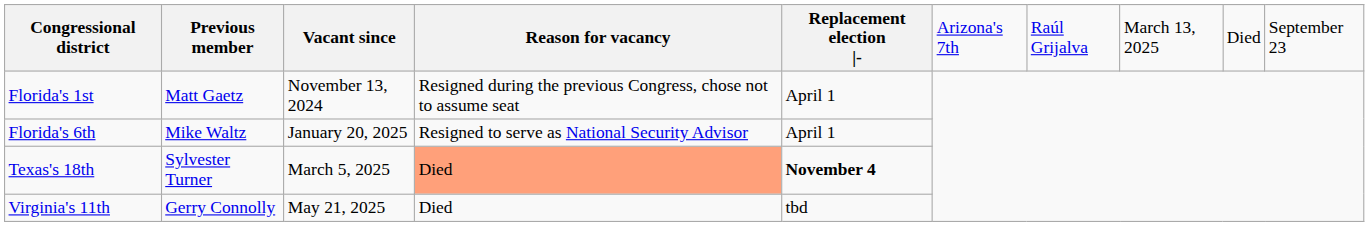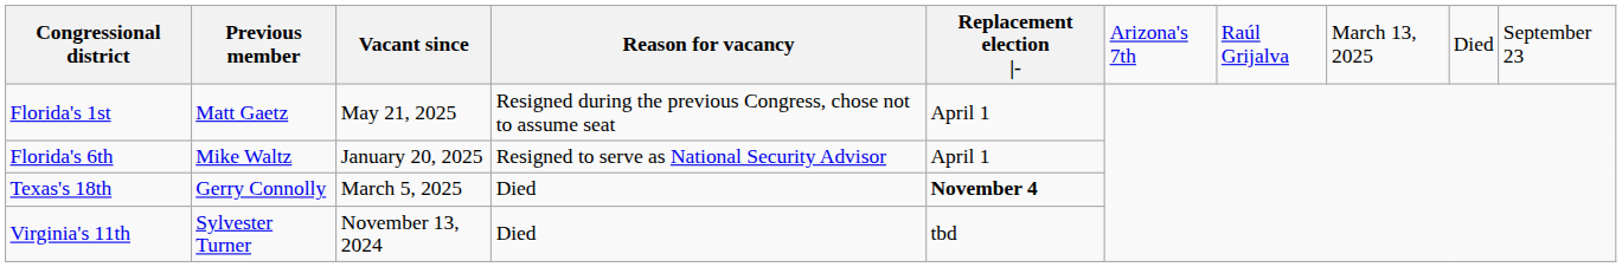Florida's 1st | column 3: November 13, 2024 -> May 21, 2025
Texas's 18th | column 2: Sylvester Turner -> Gerry Connolly
Texas's 18th | column 4: lightsalmon background -> no background
Virginia's 11th | column 2: Gerry Connolly -> Sylvester Turner
Virginia's 11th | column 3: May 21, 2025 -> November 13, 2024
